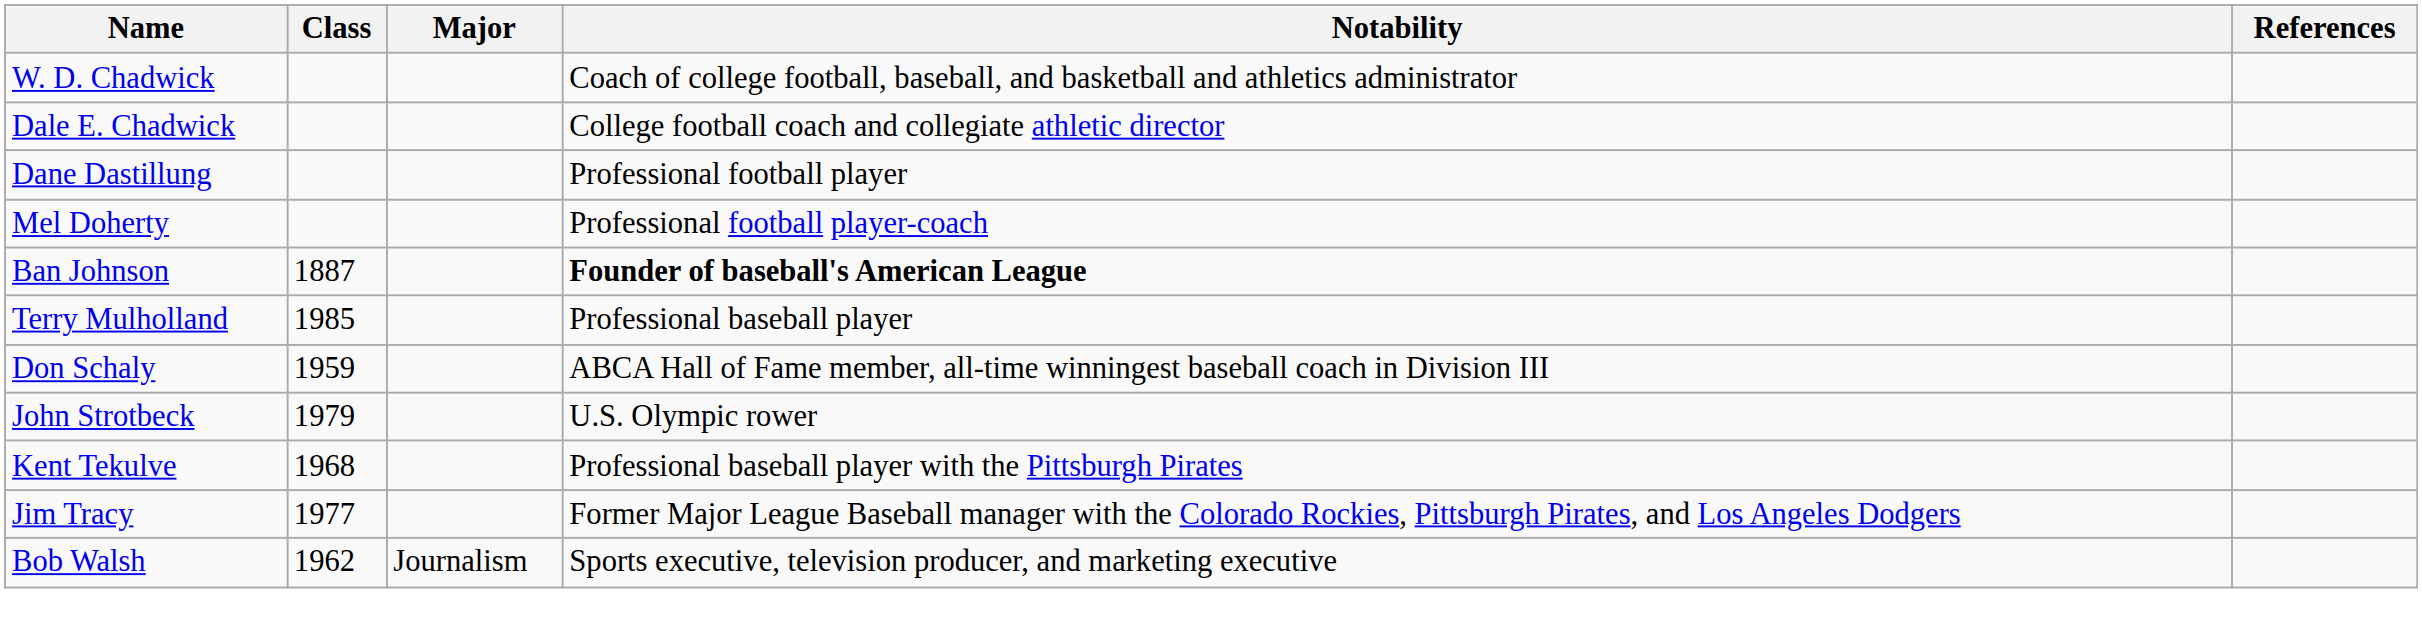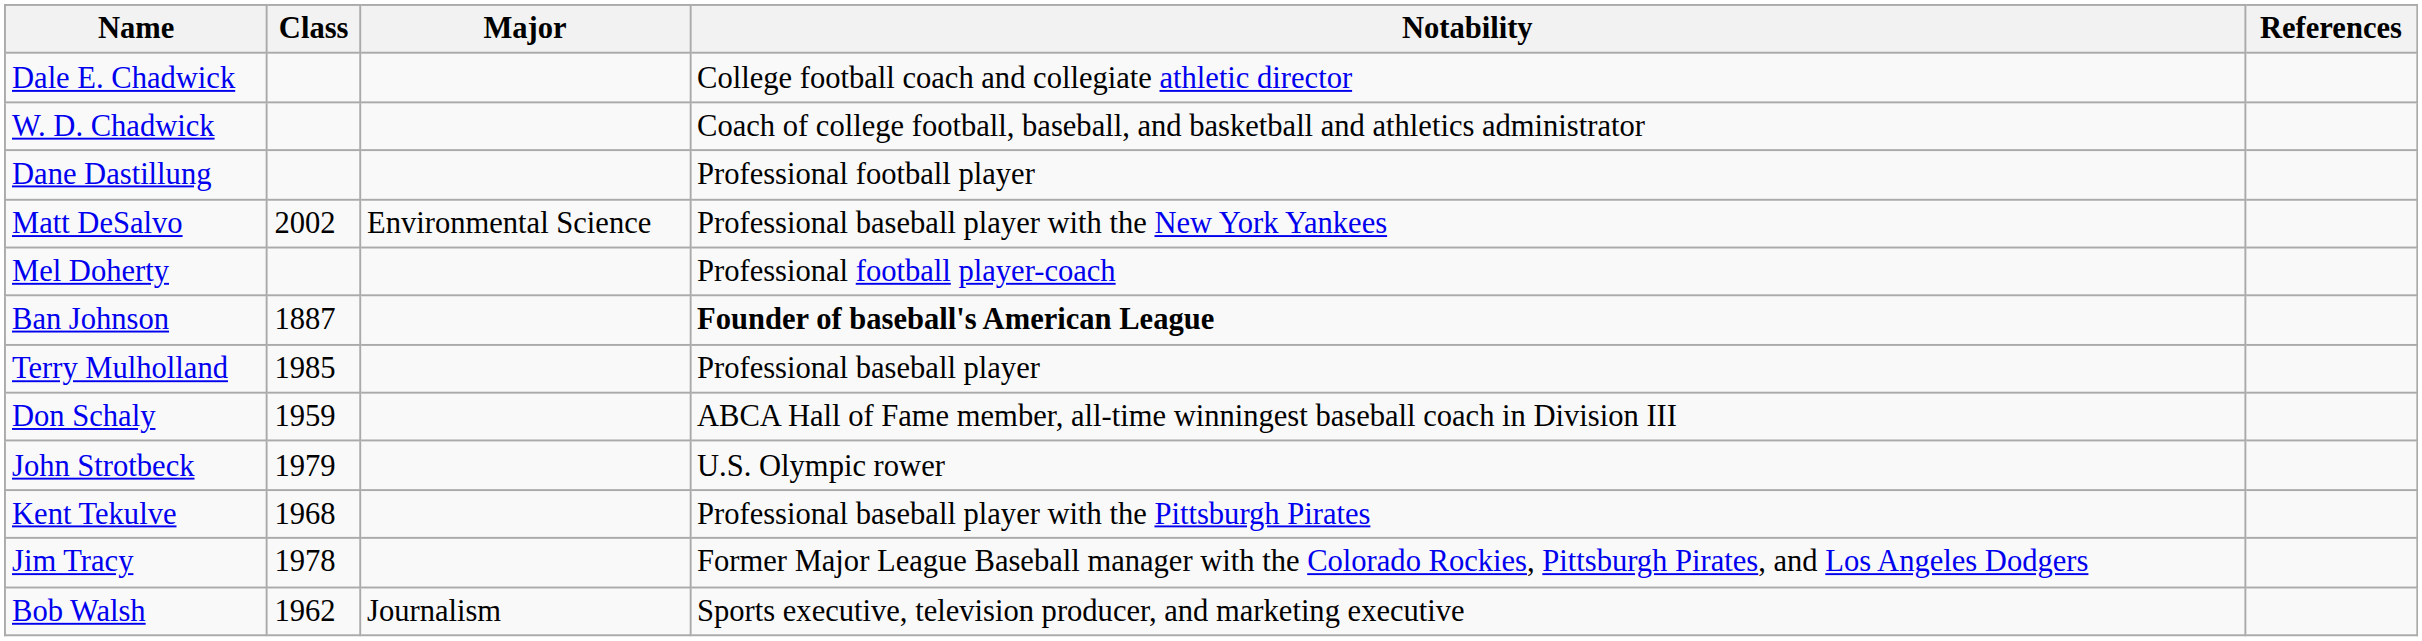rows swapped: Dale E. Chadwick <-> W. D. Chadwick
+ row: Matt DeSalvo | 2002 | Environmental Science | Professional baseball player with the New York Yankees
Jim Tracy | Class: 1977 -> 1978
